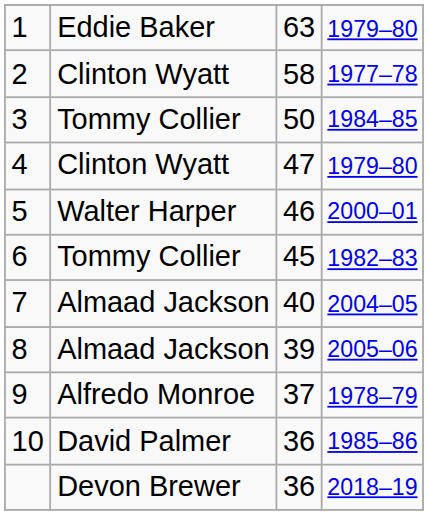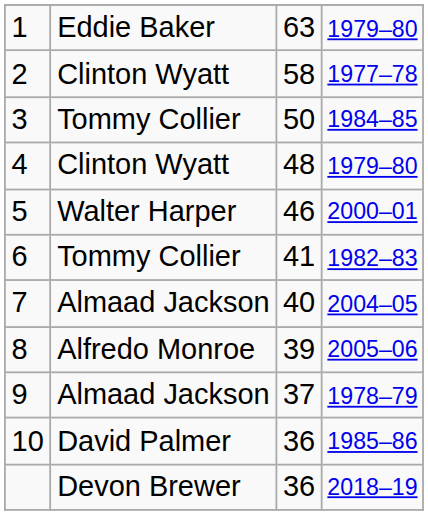4 | column 3: 47 -> 48
6 | column 3: 45 -> 41
8 | column 2: Almaad Jackson -> Alfredo Monroe
9 | column 2: Alfredo Monroe -> Almaad Jackson
